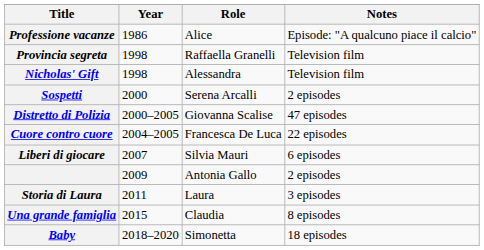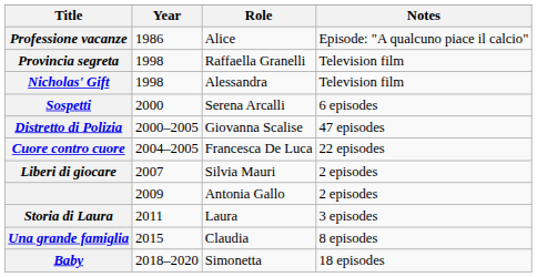Sospetti | Notes: 2 episodes -> 6 episodes
Liberi di giocare | Notes: 6 episodes -> 2 episodes
